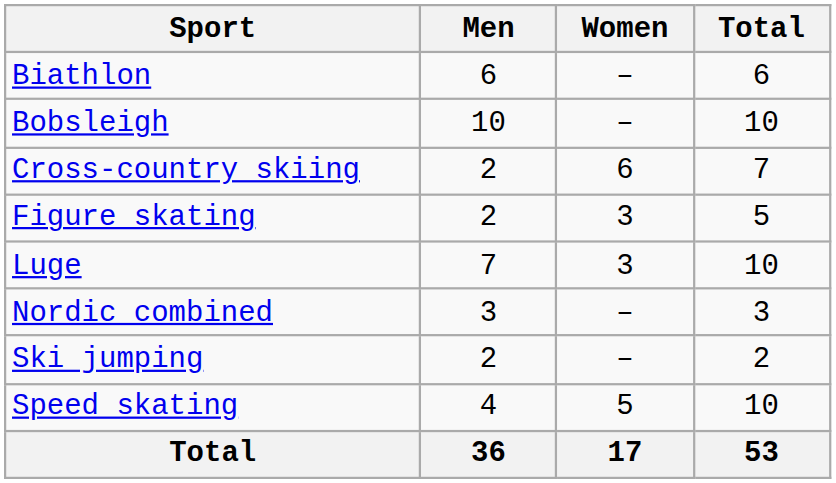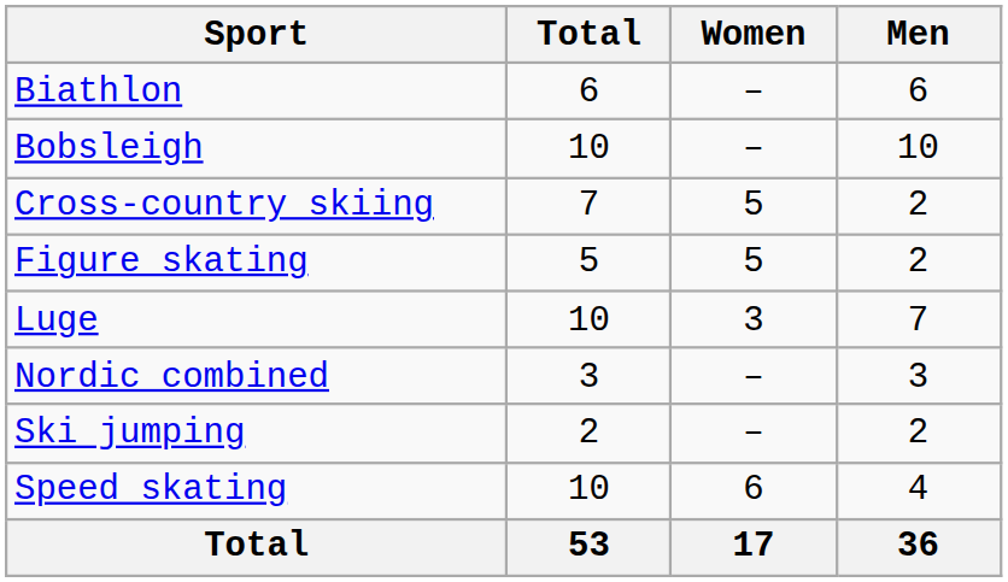columns swapped: Men <-> Total
Cross-country skiing | Women: 6 -> 5
Figure skating | Women: 3 -> 5
Speed skating | Women: 5 -> 6
